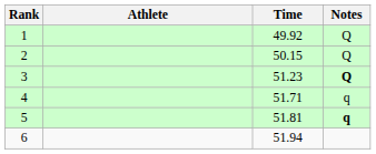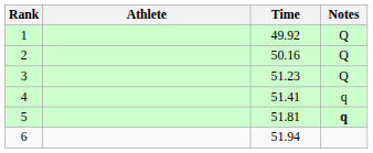2 | Time: 50.15 -> 50.16
3 | Notes: bold -> normal
4 | Time: 51.71 -> 51.41
